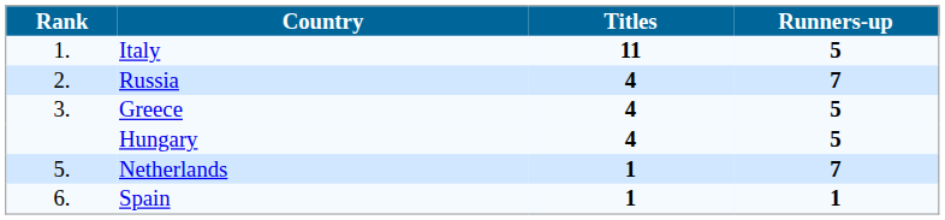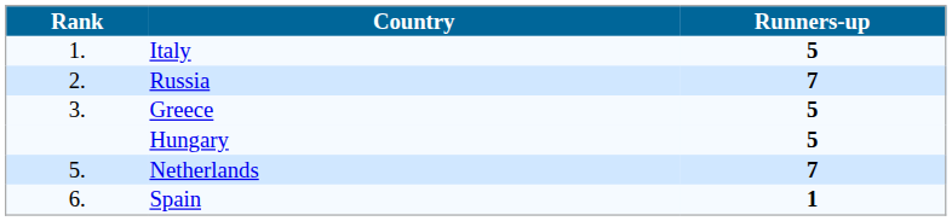- column: Titles | 11 | 4 | 4 | 4 | 1 | 1
